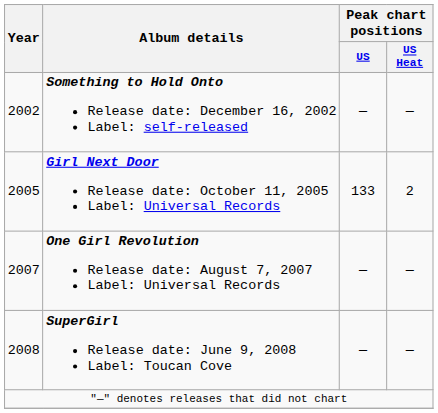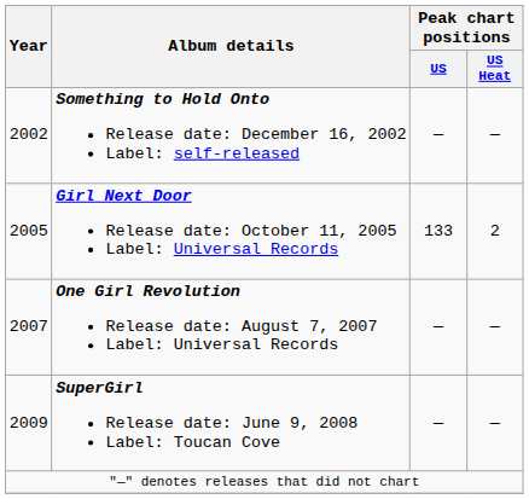SuperGirl Release date: June 9, 2008 Label: Toucan Cove | Year: 2008 -> 2009
